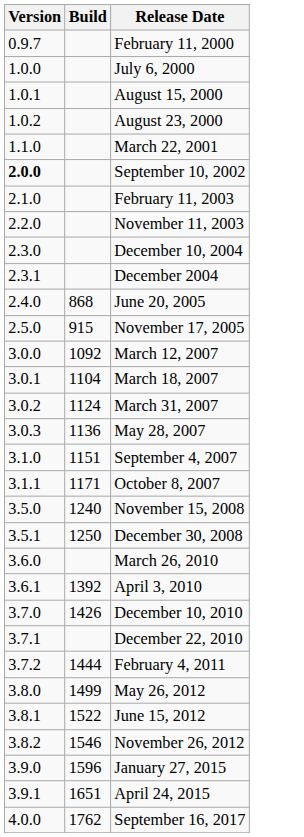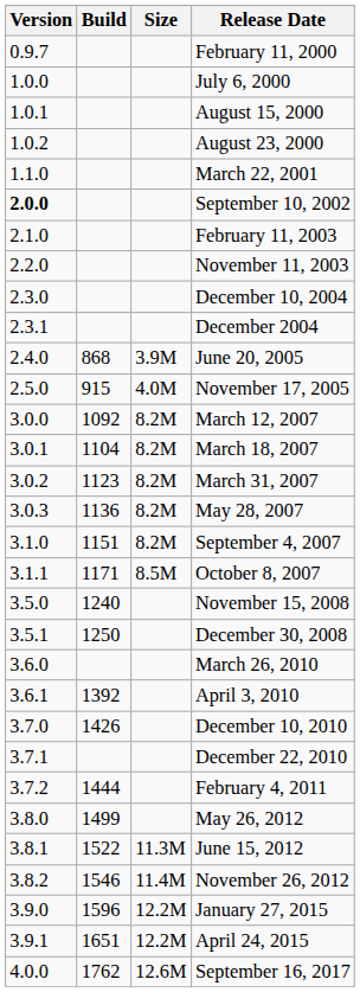+ column: Size | 3.9M | 4.0M | 8.2M | 8.2M | 8.2M | 8.2M | 8.2M | 8.5M | 11.3M | 11.4M | 12.2M | 12.2M | 12.6M
March 31, 2007 | Build: 1124 -> 1123
